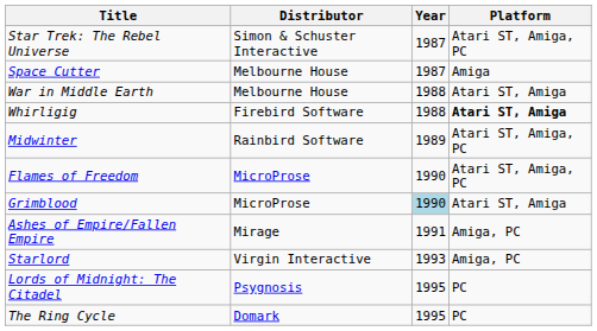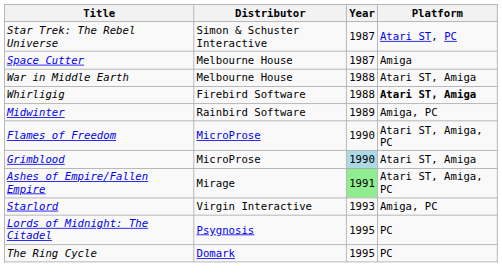Star Trek: The Rebel Universe | Platform: Atari ST, Amiga, PC -> Atari ST, PC
Midwinter | Platform: Atari ST, Amiga, PC -> Amiga, PC
Ashes of Empire/Fallen Empire | Year: no background -> lightgreen background
Ashes of Empire/Fallen Empire | Platform: Amiga, PC -> Atari ST, Amiga, PC
